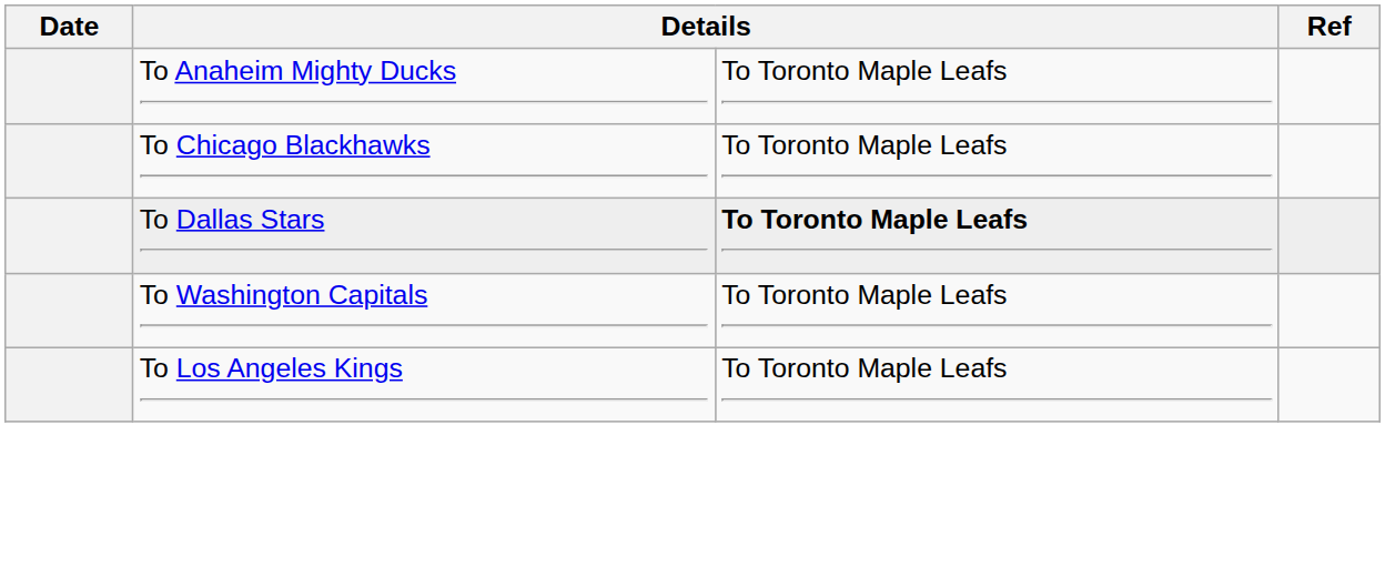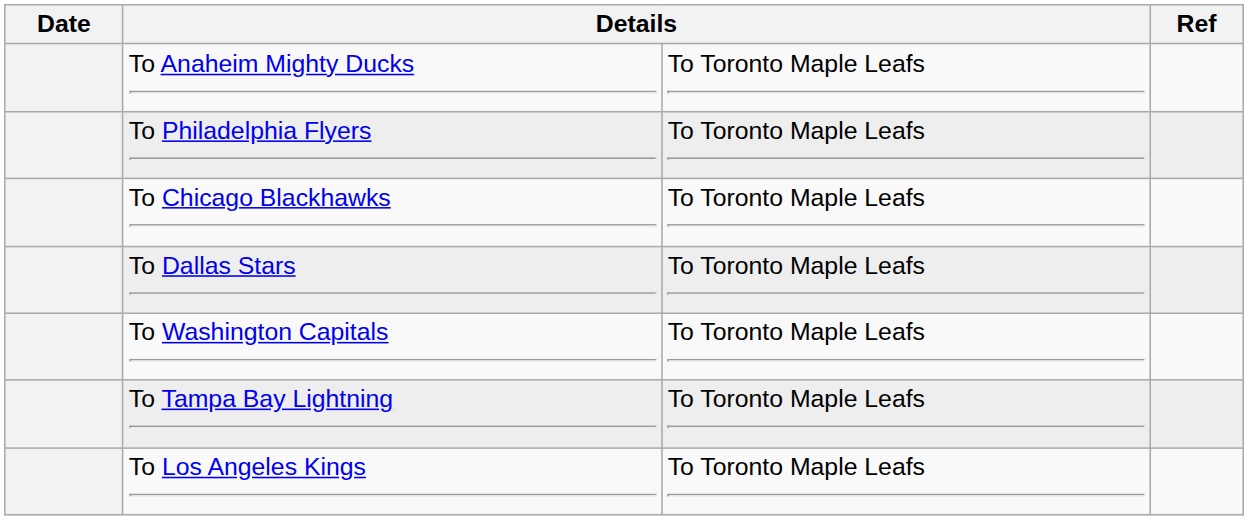+ row: To Philadelphia Flyers | To Toronto Maple Leafs
To Dallas Stars | column 3: bold -> normal
+ row: To Tampa Bay Lightning | To Toronto Maple Leafs
